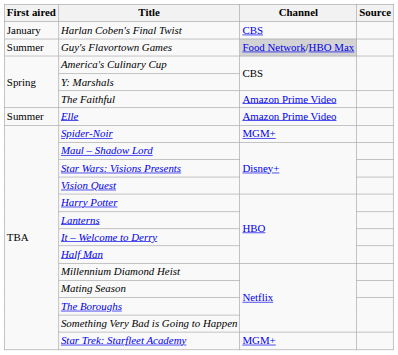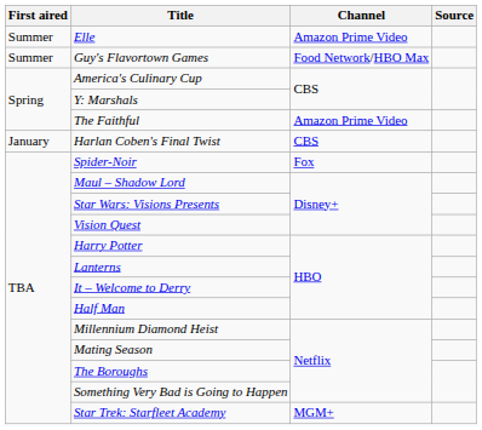rows swapped: Harlan Coben's Final Twist <-> Elle
Guy's Flavortown Games | Channel: lightgrey background -> no background
Spider-Noir | Channel: MGM+ -> Fox
